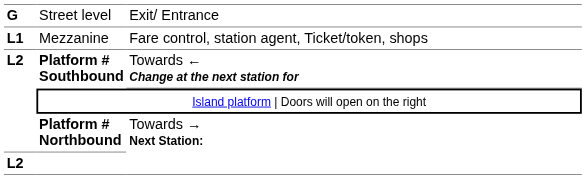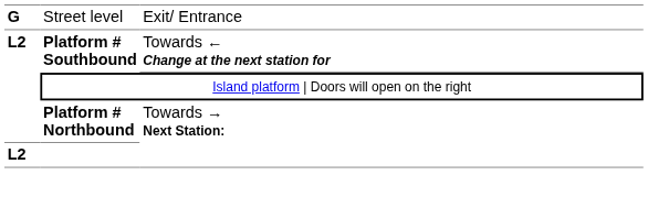- row: L1 | Mezzanine | Fare control, station agent, Ticket/token, shops
